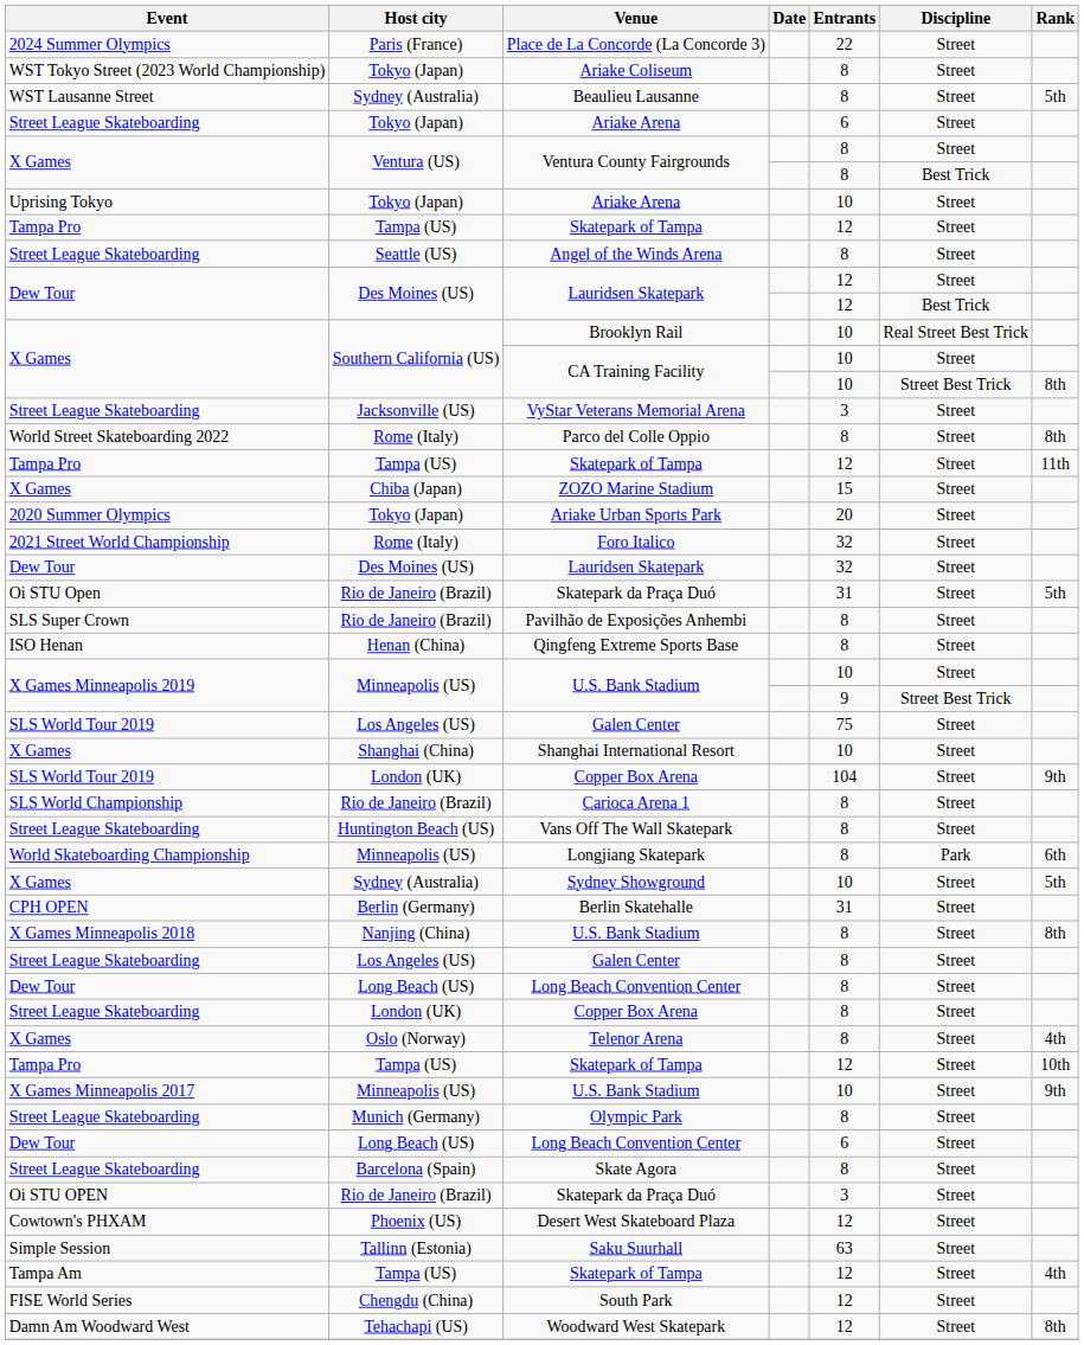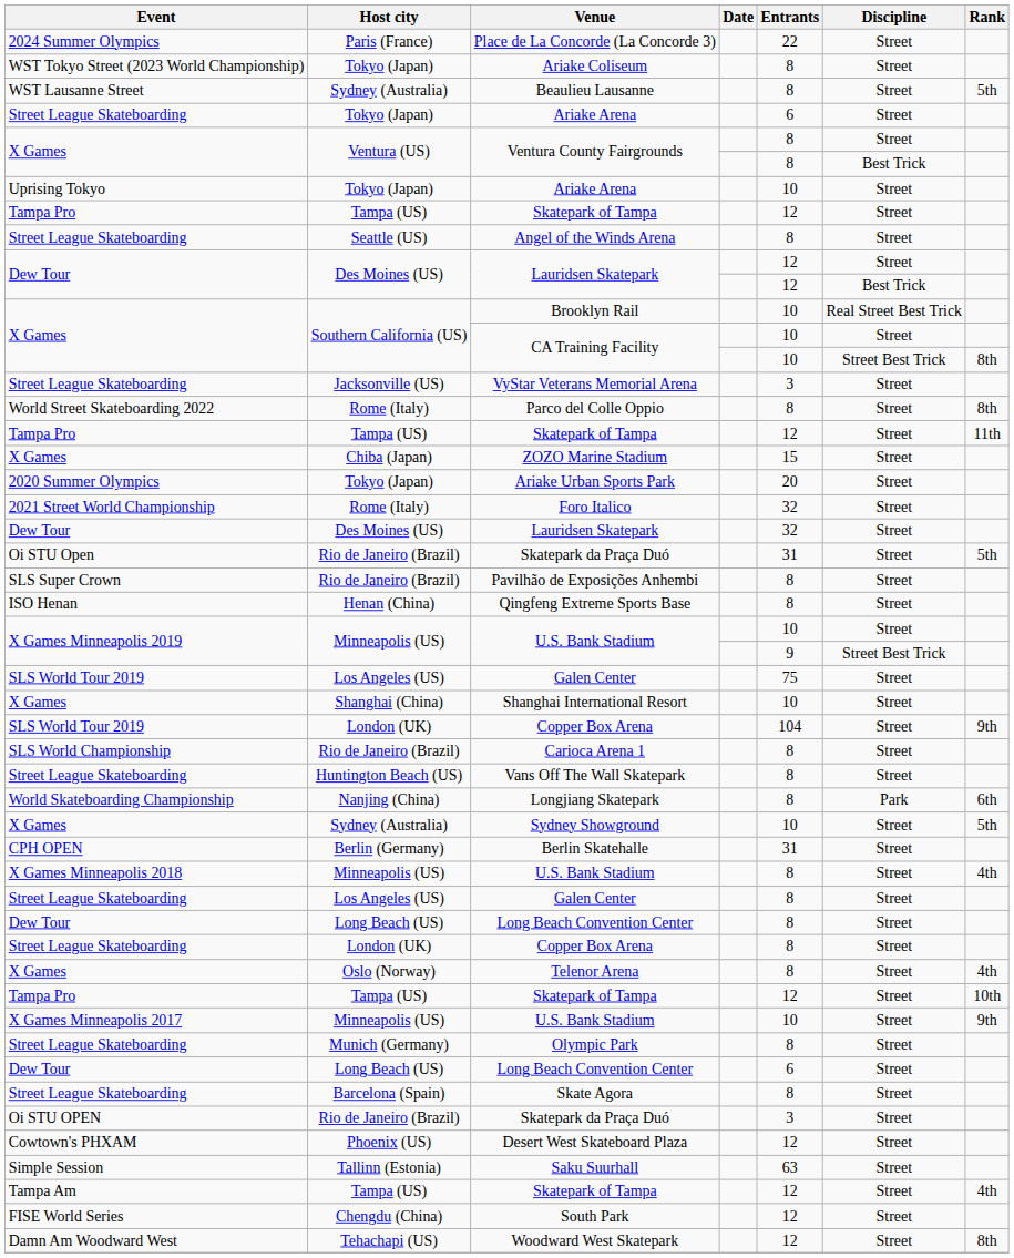Longjiang Skatepark | Host city: Minneapolis (US) -> Nanjing (China)
X Games Minneapolis 2018 / U.S. Bank Stadium | Host city: Nanjing (China) -> Minneapolis (US)
X Games Minneapolis 2018 / U.S. Bank Stadium | Rank: 8th -> 4th
